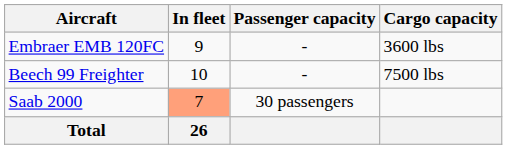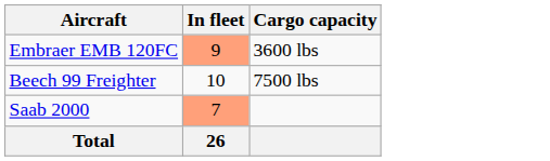- column: Passenger capacity | - | - | 30 passengers
Embraer EMB 120FC | In fleet: no background -> lightsalmon background
